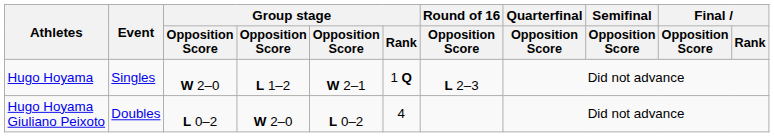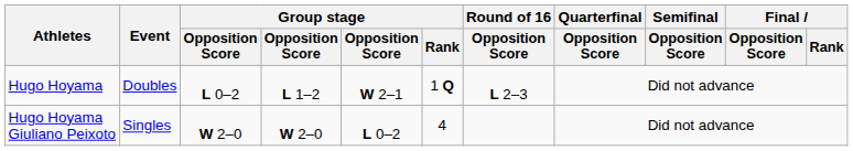Hugo Hoyama | Event: Singles -> Doubles
Hugo Hoyama | column 3: W 2–0 -> L 0–2
Hugo Hoyama Giuliano Peixoto | Event: Doubles -> Singles
Hugo Hoyama Giuliano Peixoto | column 3: L 0–2 -> W 2–0
